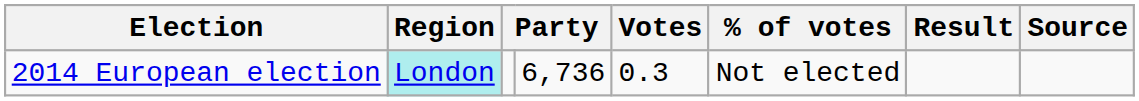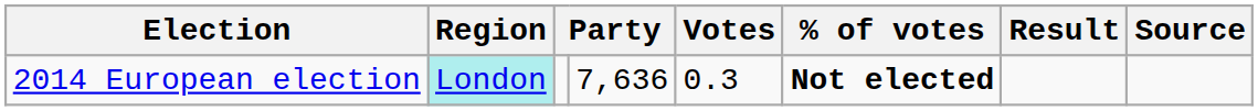2014 European election | column 4: 6,736 -> 7,636
2014 European election | % of votes: normal -> bold
